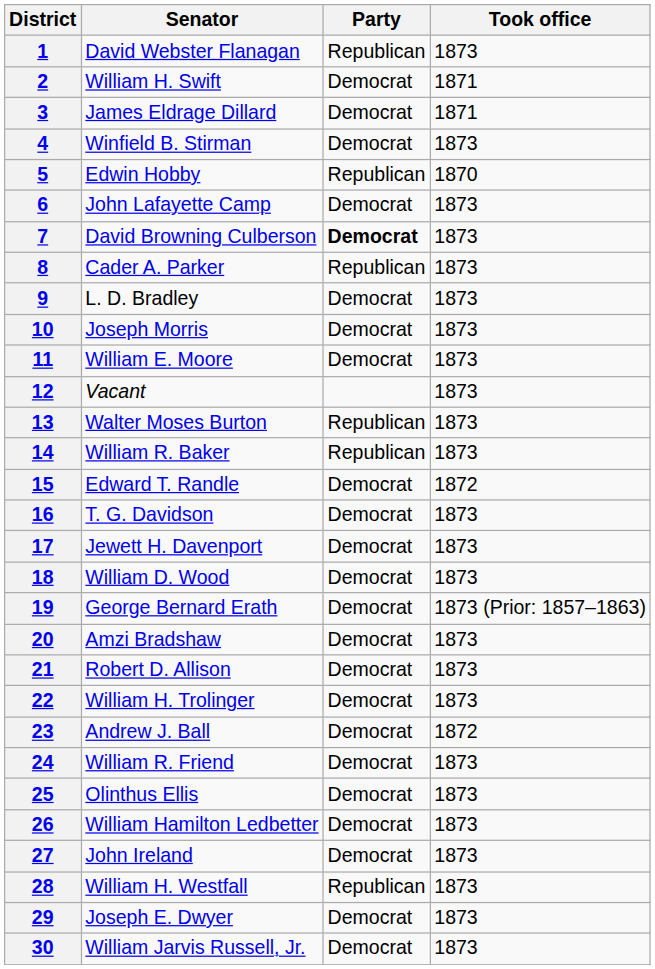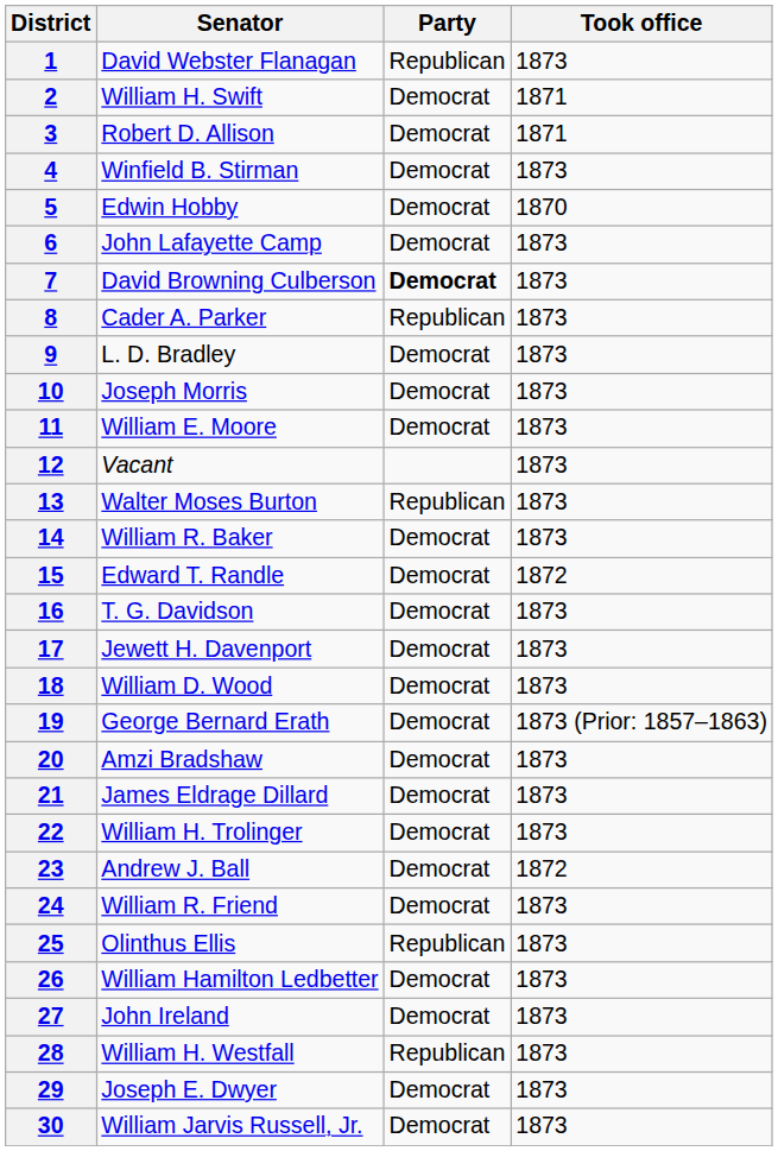3 | Senator: James Eldrage Dillard -> Robert D. Allison
5 | Party: Republican -> Democrat
14 | Party: Republican -> Democrat
21 | Senator: Robert D. Allison -> James Eldrage Dillard
25 | Party: Democrat -> Republican
